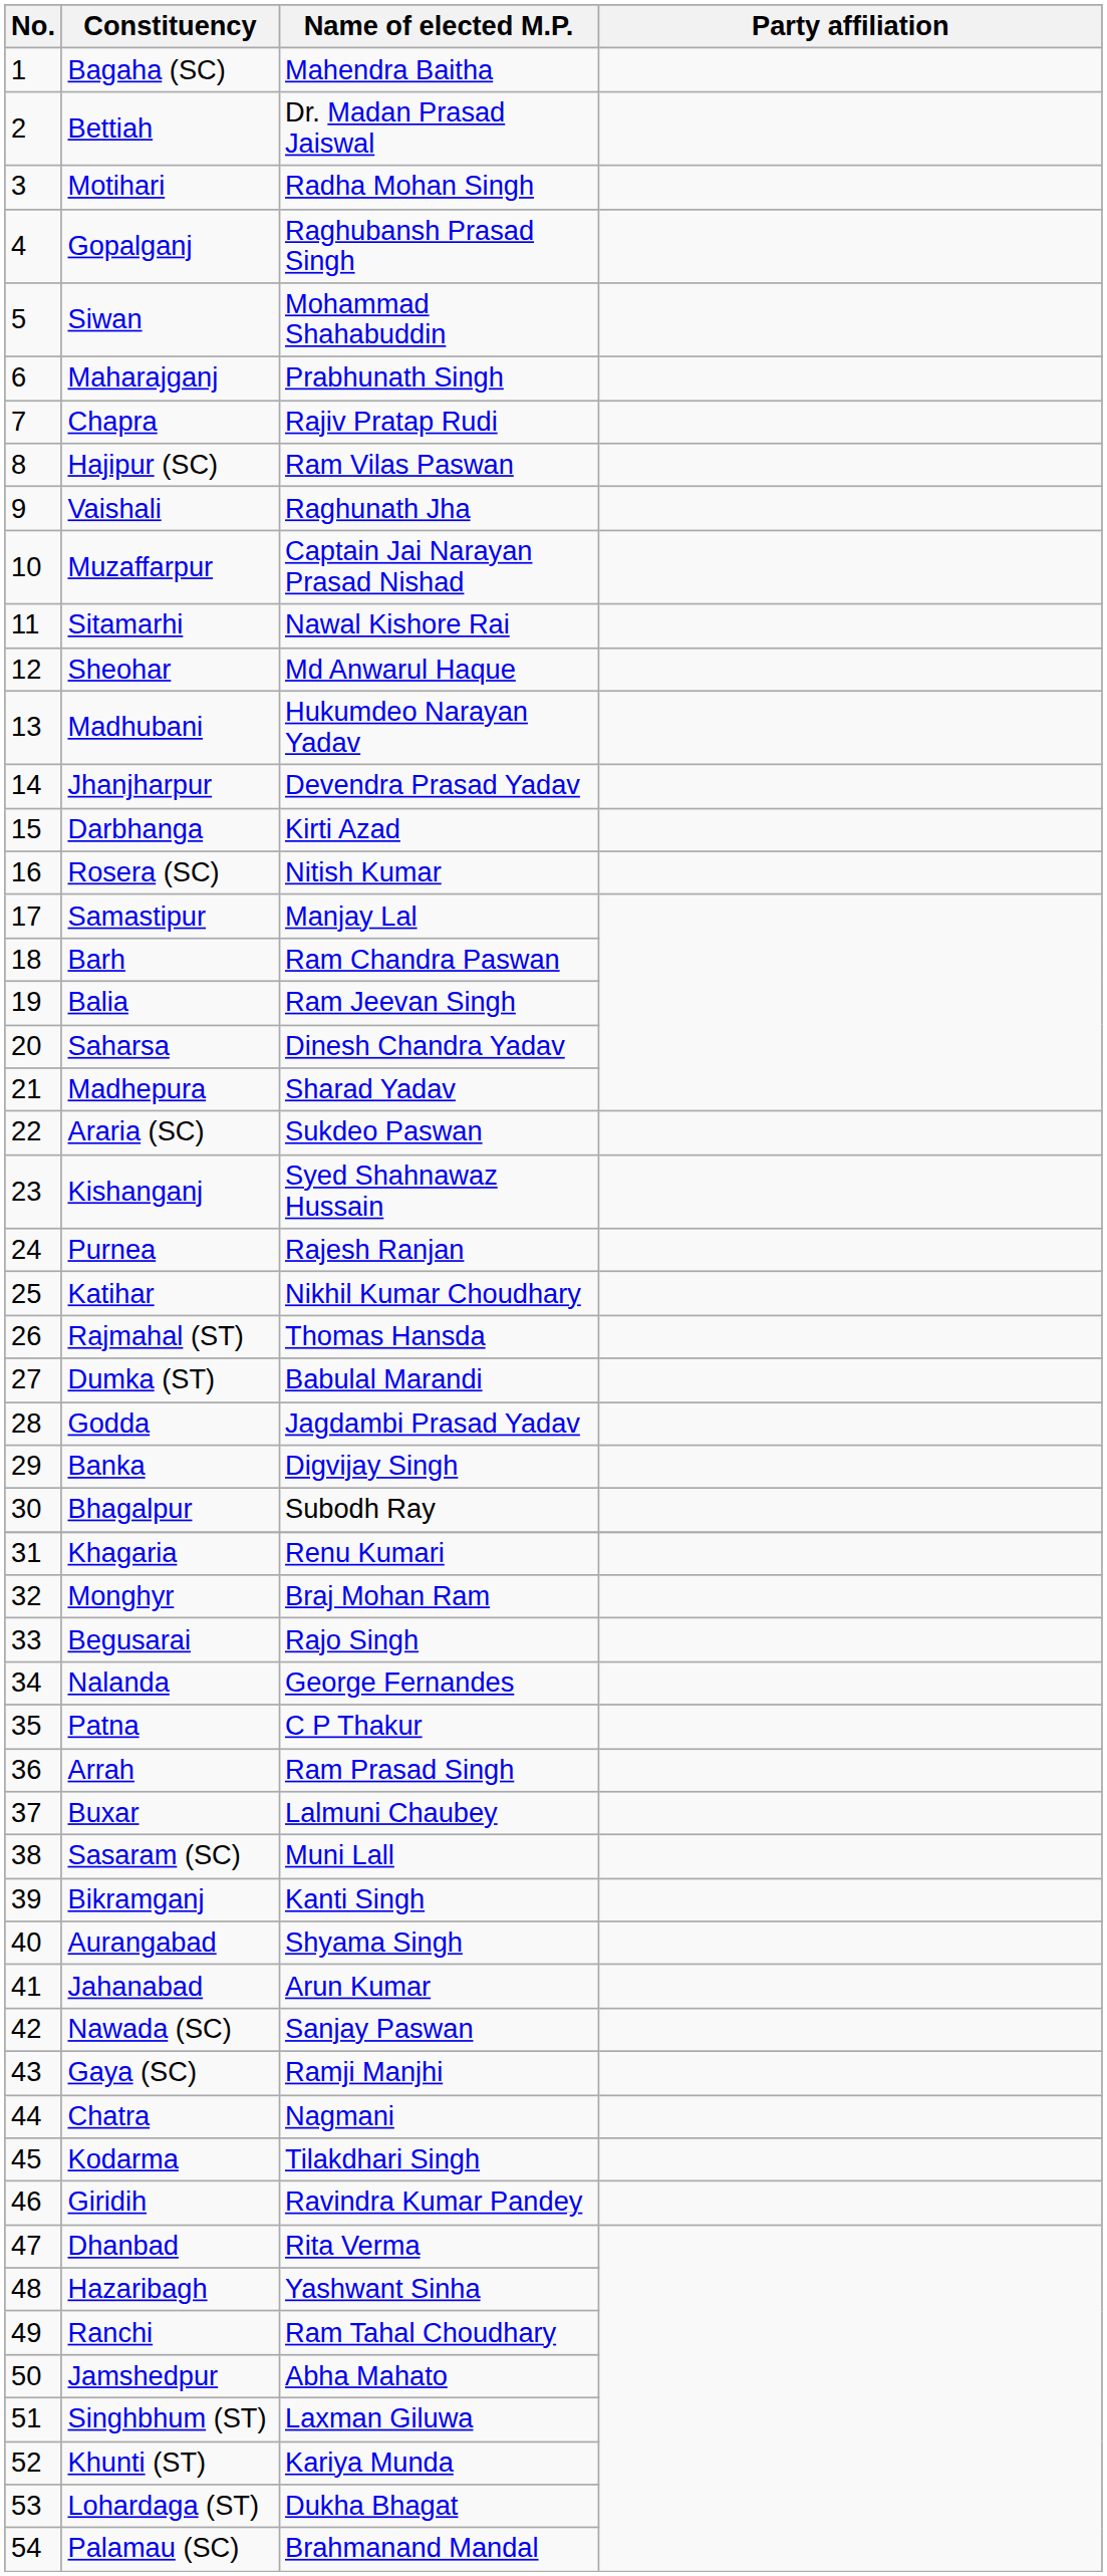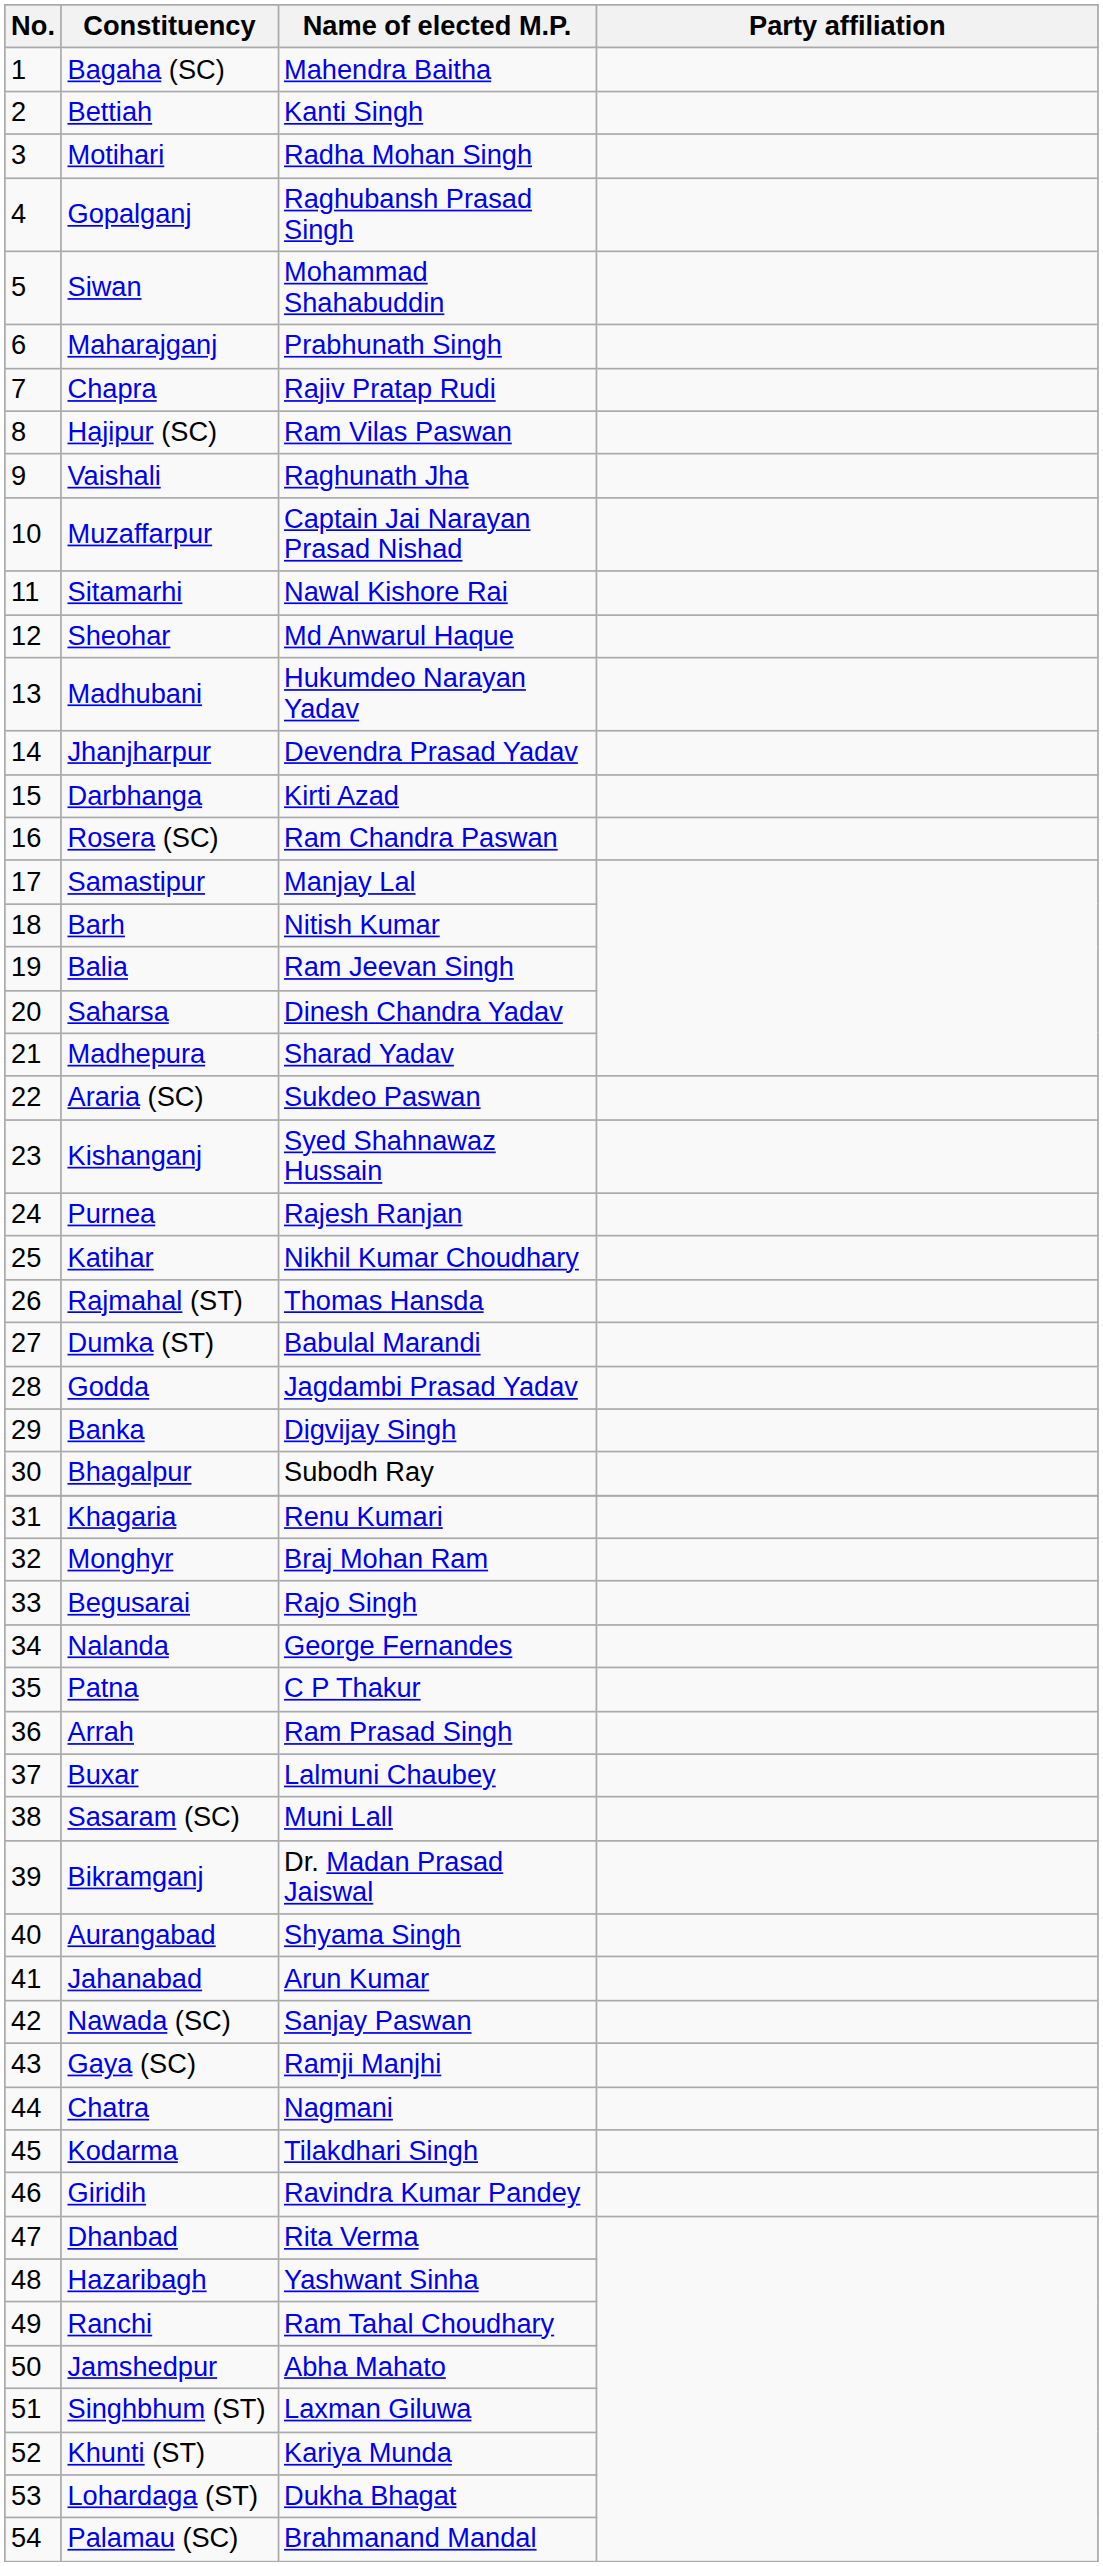Bettiah | Name of elected M.P.: Dr. Madan Prasad Jaiswal -> Kanti Singh
Rosera (SC) | Name of elected M.P.: Nitish Kumar -> Ram Chandra Paswan
Barh | Name of elected M.P.: Ram Chandra Paswan -> Nitish Kumar
Bikramganj | Name of elected M.P.: Kanti Singh -> Dr. Madan Prasad Jaiswal
